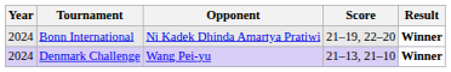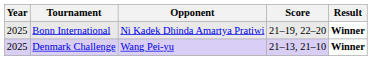Bonn International | Year: 2024 -> 2025
Denmark Challenge | Year: 2024 -> 2025
